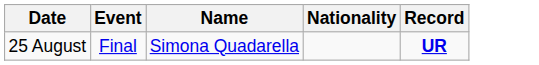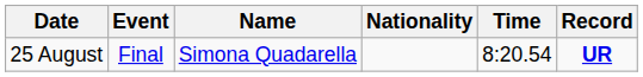+ column: Time | 8:20.54
